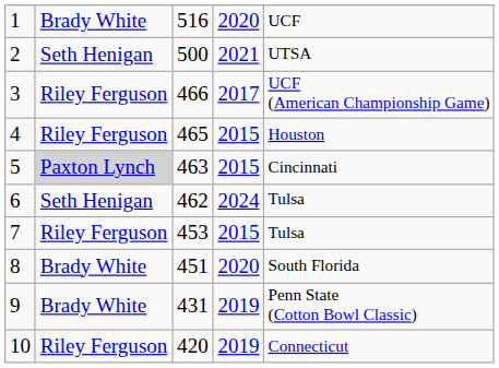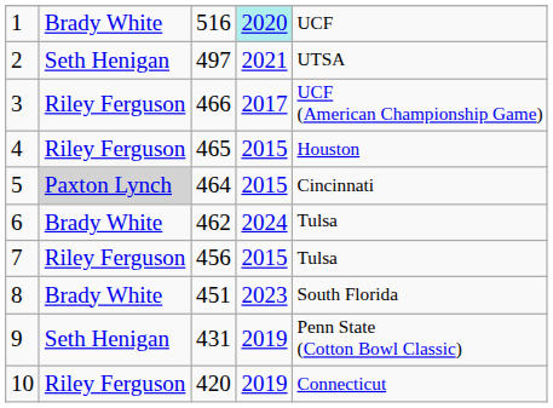1 | column 4: no background -> paleturquoise background
2 | column 3: 500 -> 497
5 | column 3: 463 -> 464
6 | column 2: Seth Henigan -> Brady White
7 | column 3: 453 -> 456
8 | column 4: 2020 -> 2023
9 | column 2: Brady White -> Seth Henigan
